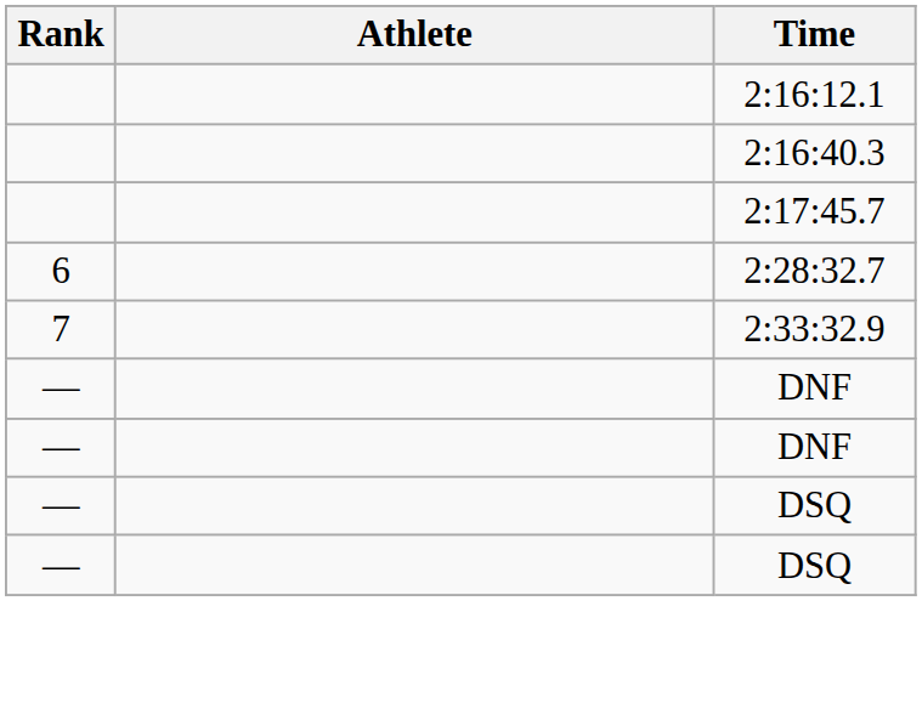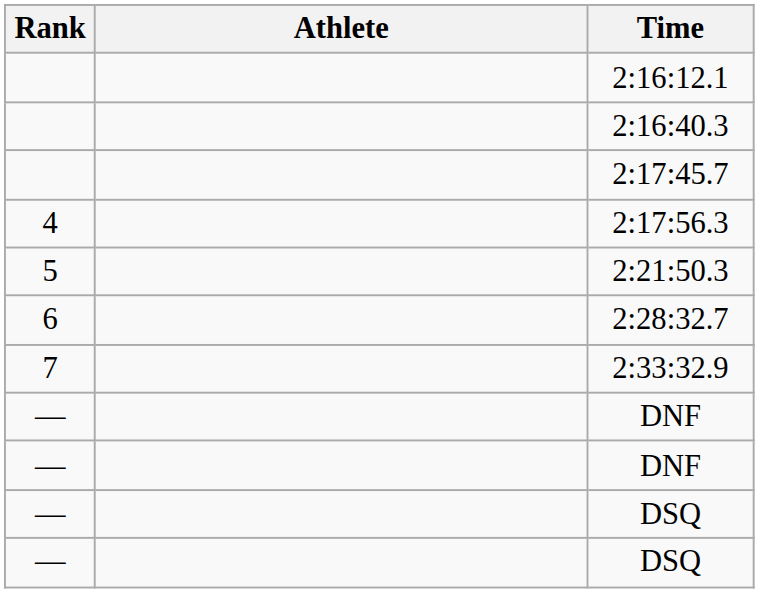+ row: 4 | 2:17:56.3
+ row: 5 | 2:21:50.3
